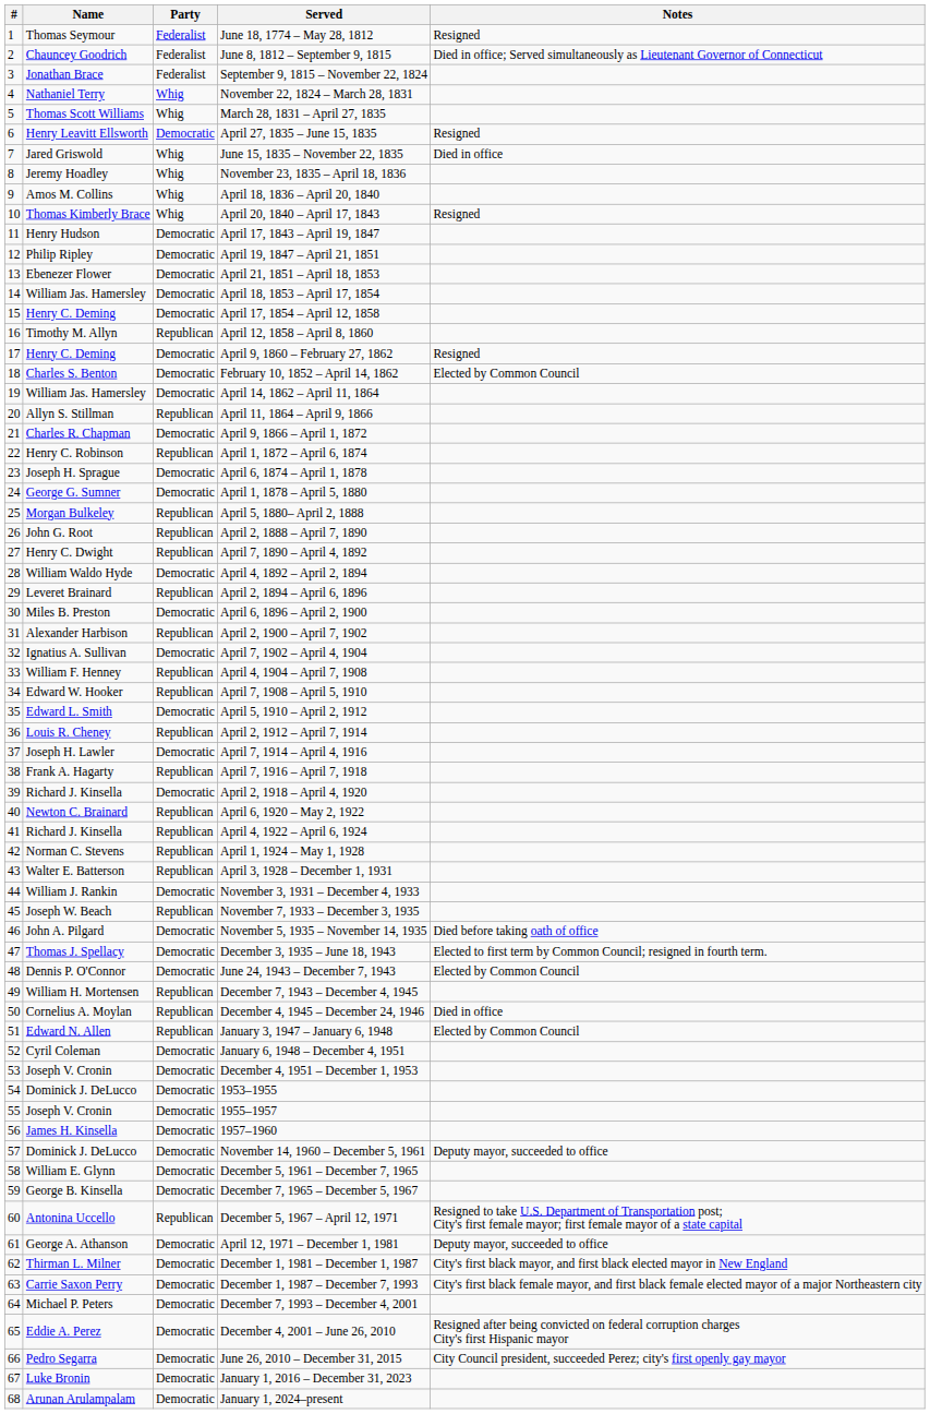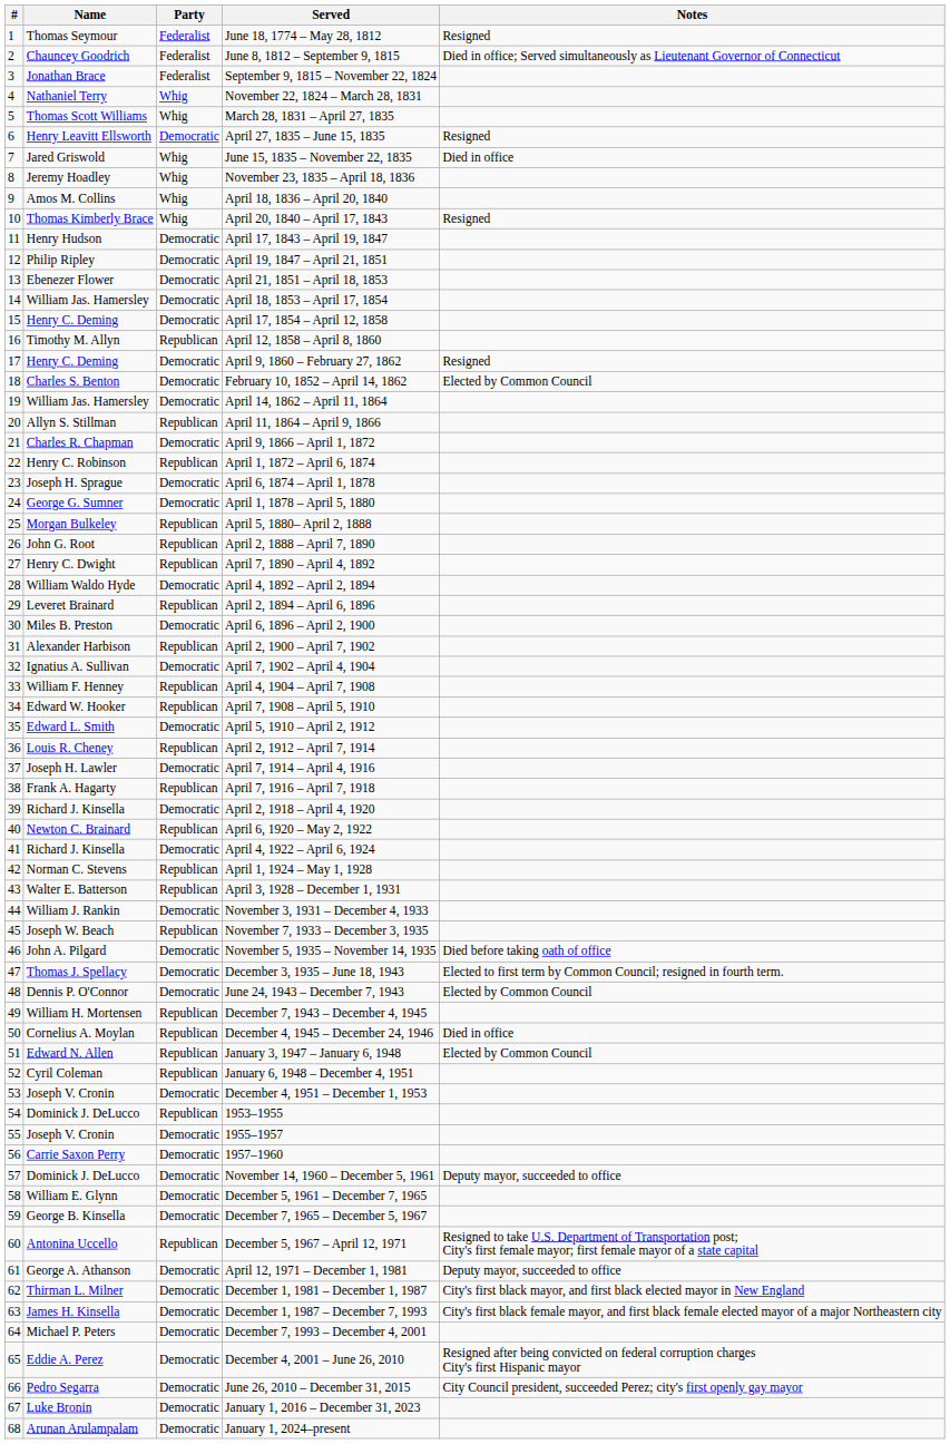April 4, 1922 – April 6, 1924 | Party: Republican -> Democratic
January 6, 1948 – December 4, 1951 | Party: Democratic -> Republican
1953–1955 | Party: Democratic -> Republican
1957–1960 | Name: James H. Kinsella -> Carrie Saxon Perry
December 1, 1987 – December 7, 1993 | Name: Carrie Saxon Perry -> James H. Kinsella
